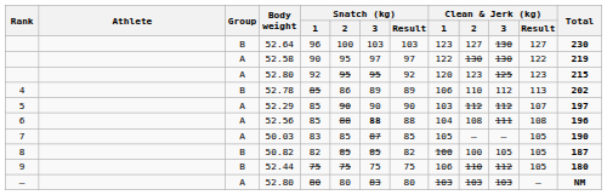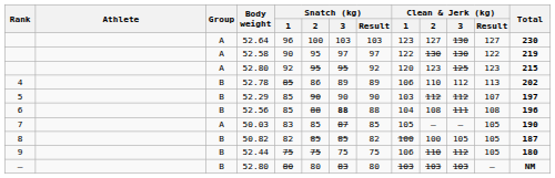52.64 | Group: B -> A
52.29 | Group: A -> B
52.56 | Group: A -> B
— / 52.80 | Group: A -> B
